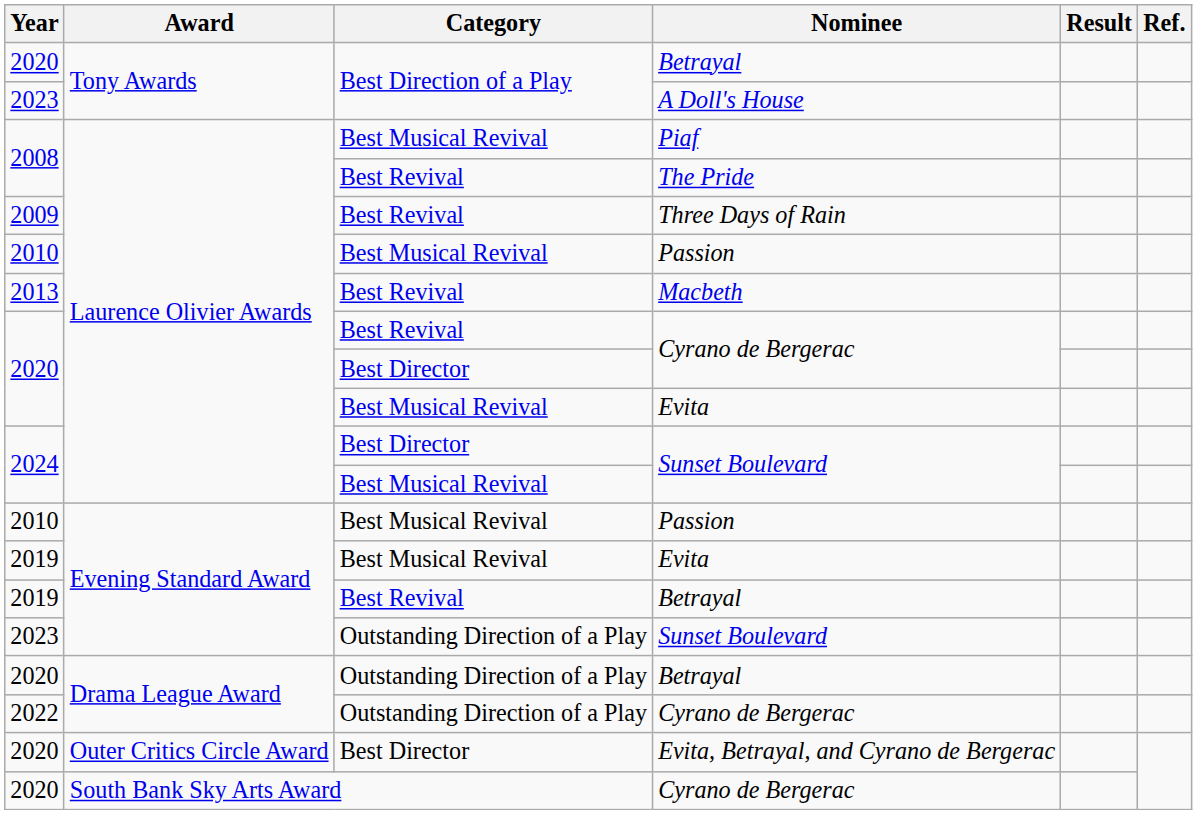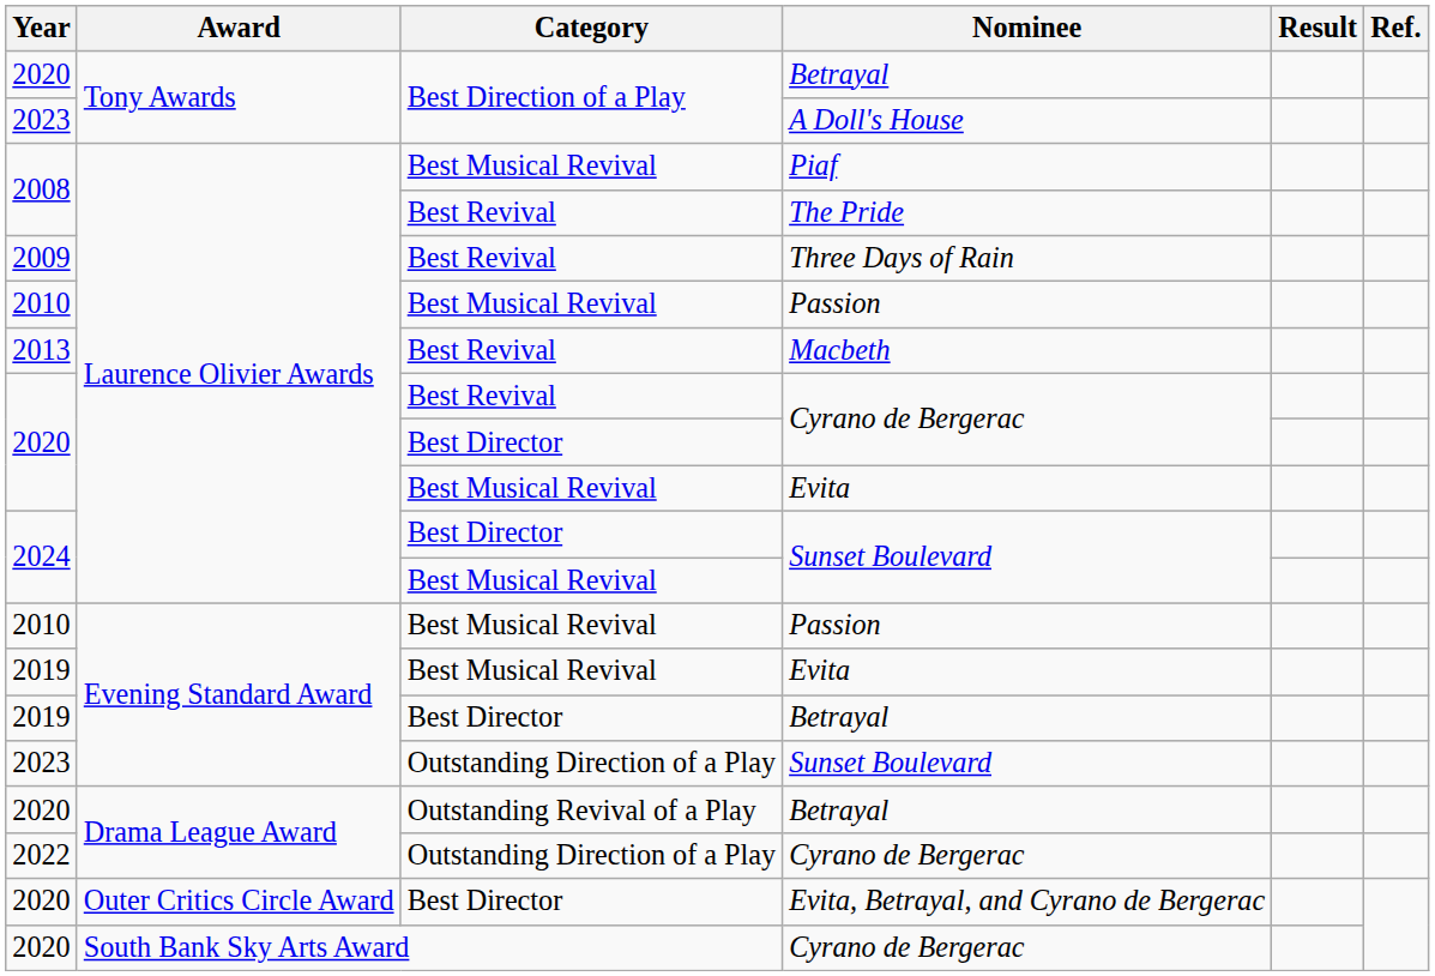Evening Standard Award / Betrayal | Category: Best Revival -> Best Director
Drama League Award / Betrayal | Category: Outstanding Direction of a Play -> Outstanding Revival of a Play
